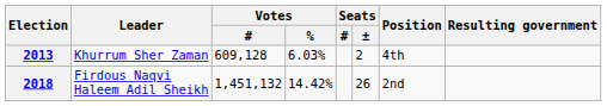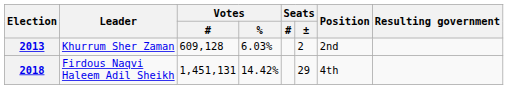2013 | Position: 4th -> 2nd
2018 | Votes / #: 1,451,132 -> 1,451,131
2018 | Seats / ±: 26 -> 29
2018 | Position: 2nd -> 4th
